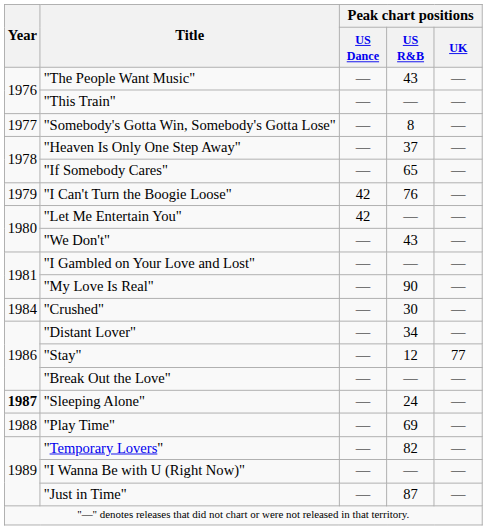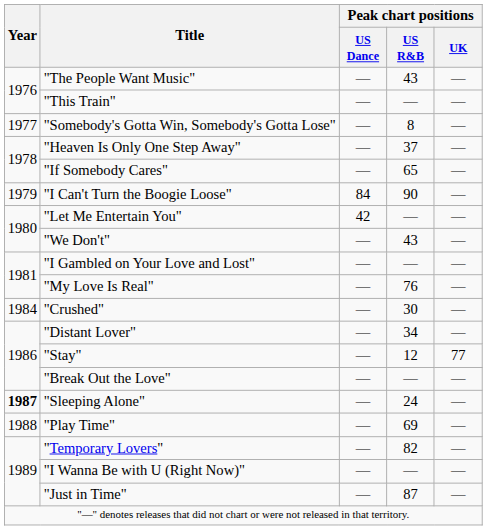"I Can't Turn the Boogie Loose" | Peak chart positions / US Dance: 42 -> 84
"I Can't Turn the Boogie Loose" | Peak chart positions / US R&B: 76 -> 90
"My Love Is Real" | Peak chart positions / US R&B: 90 -> 76
